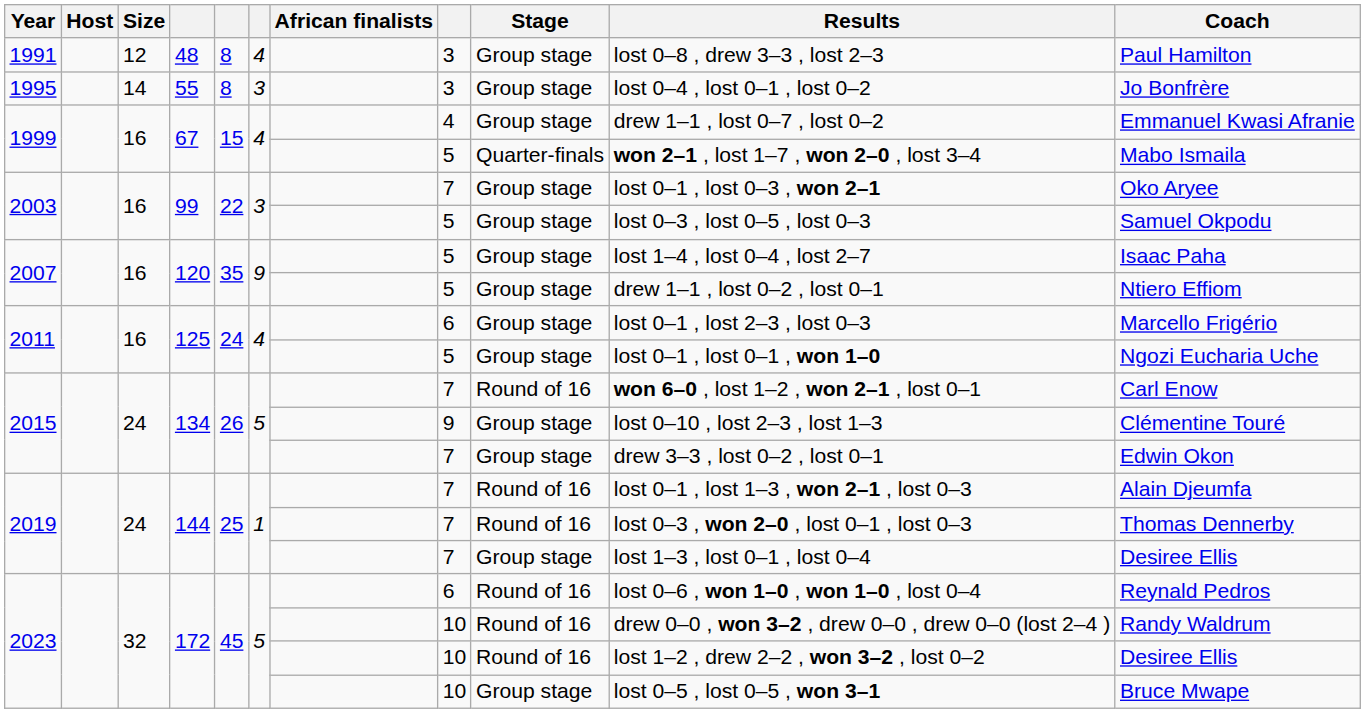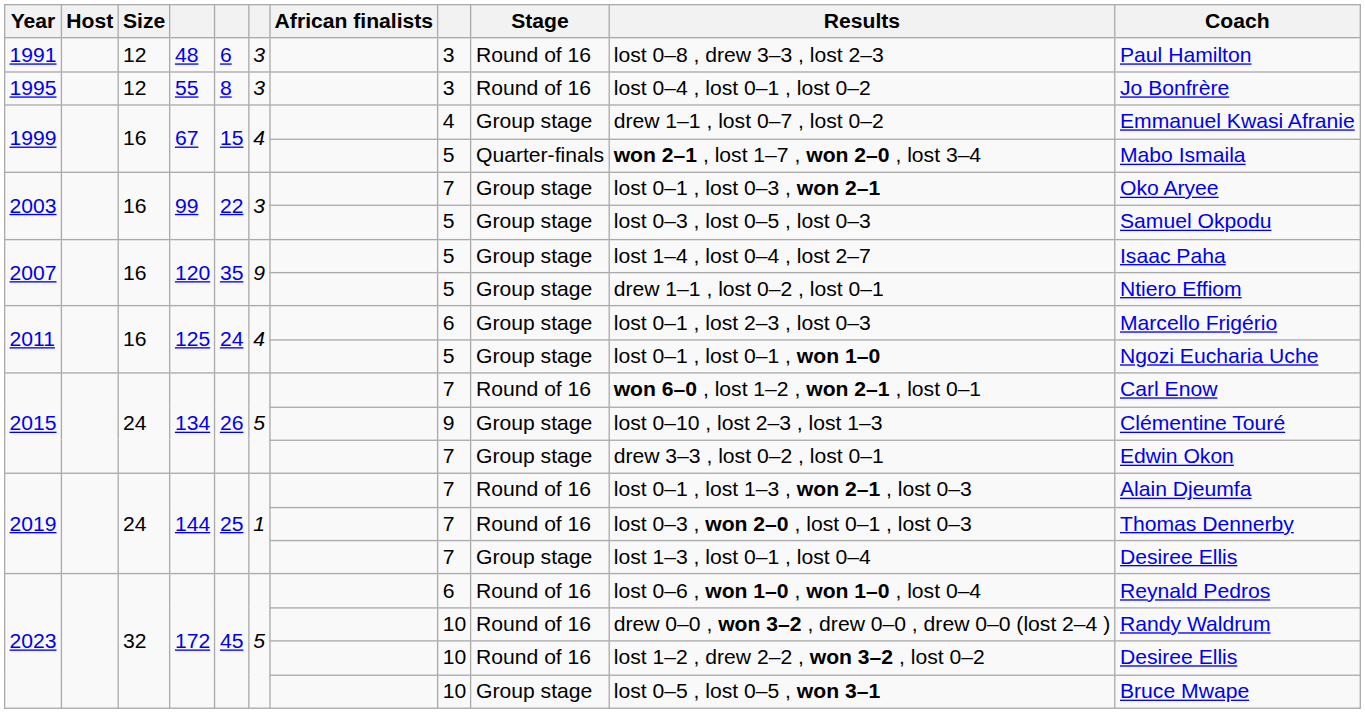1991 | column 5: 8 -> 6
1991 | column 6: 4 -> 3
1991 | Stage: Group stage -> Round of 16
1995 | Size: 14 -> 12
1995 | Stage: Group stage -> Round of 16
